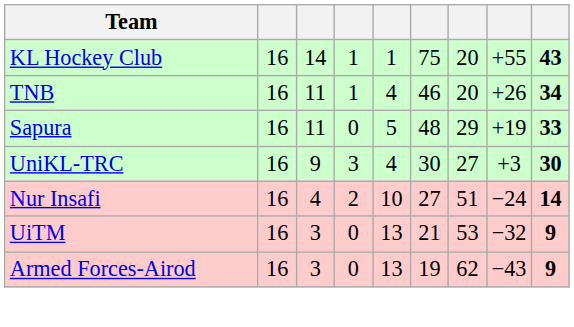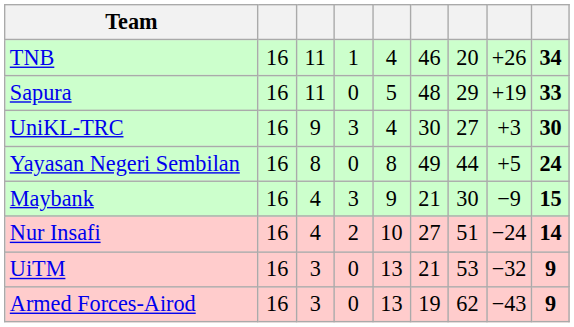- row: KL Hockey Club | 16 | 14 | 1 | 1 | 75 | 20 | +55 | 43
+ row: Yayasan Negeri Sembilan | 16 | 8 | 0 | 8 | 49 | 44 | +5 | 24
+ row: Maybank | 16 | 4 | 3 | 9 | 21 | 30 | −9 | 15
